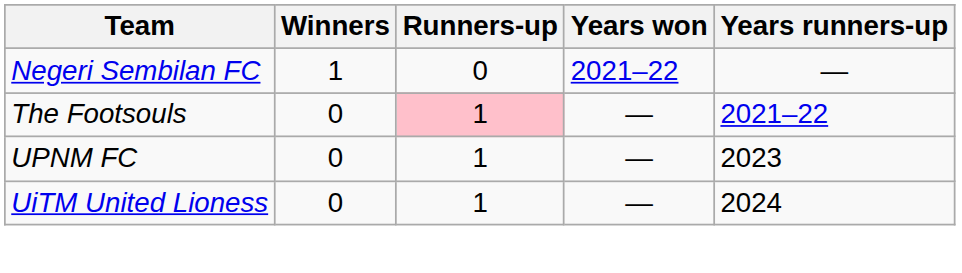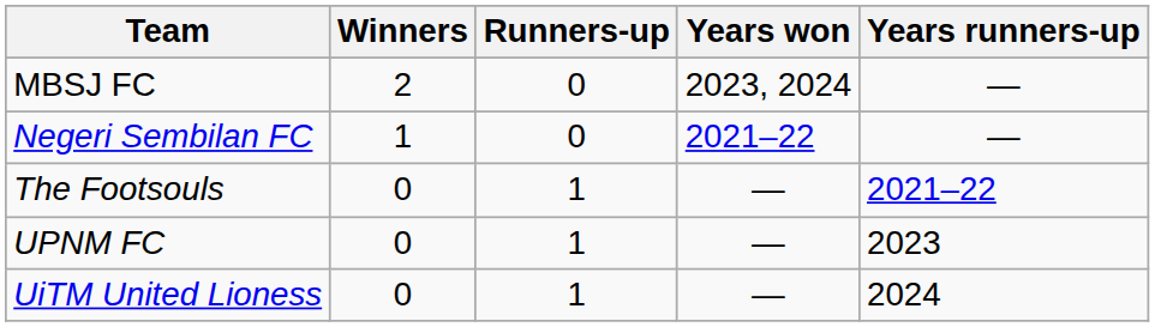+ row: MBSJ FC | 2 | 0 | 2023, 2024 | —
The Footsouls | Runners-up: pink background -> no background
